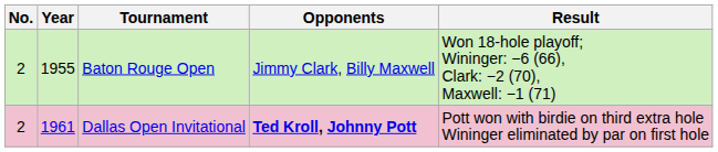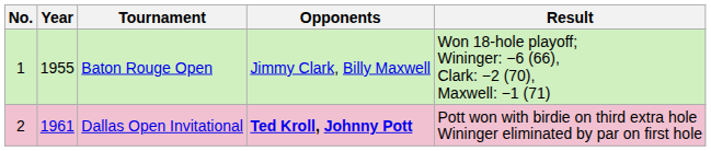Baton Rouge Open | No.: 2 -> 1
